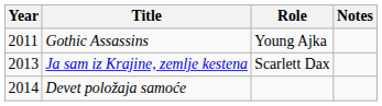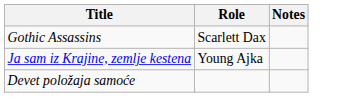- column: Year | 2011 | 2013 | 2014
Gothic Assassins | Role: Young Ajka -> Scarlett Dax
Ja sam iz Krajine, zemlje kestena | Role: Scarlett Dax -> Young Ajka
